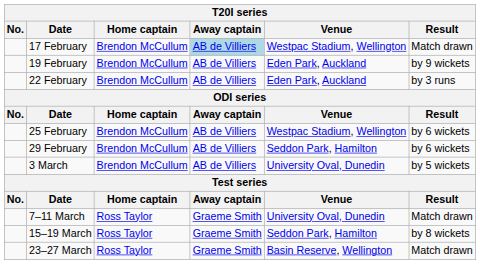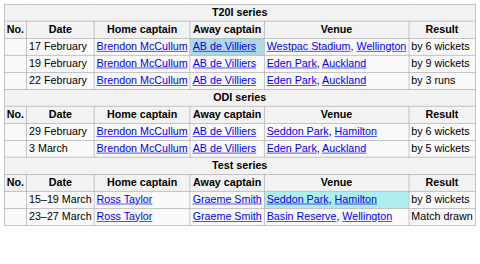17 February | Result: Match drawn -> by 6 wickets
- row: 25 February | Brendon McCullum | AB de Villiers | Westpac Stadium, Wellington | by 6 wickets
3 March | Venue: University Oval, Dunedin -> Eden Park, Auckland
- row: 7–11 March | Ross Taylor | Graeme Smith | University Oval, Dunedin | Match drawn
15–19 March | Venue: no background -> paleturquoise background
